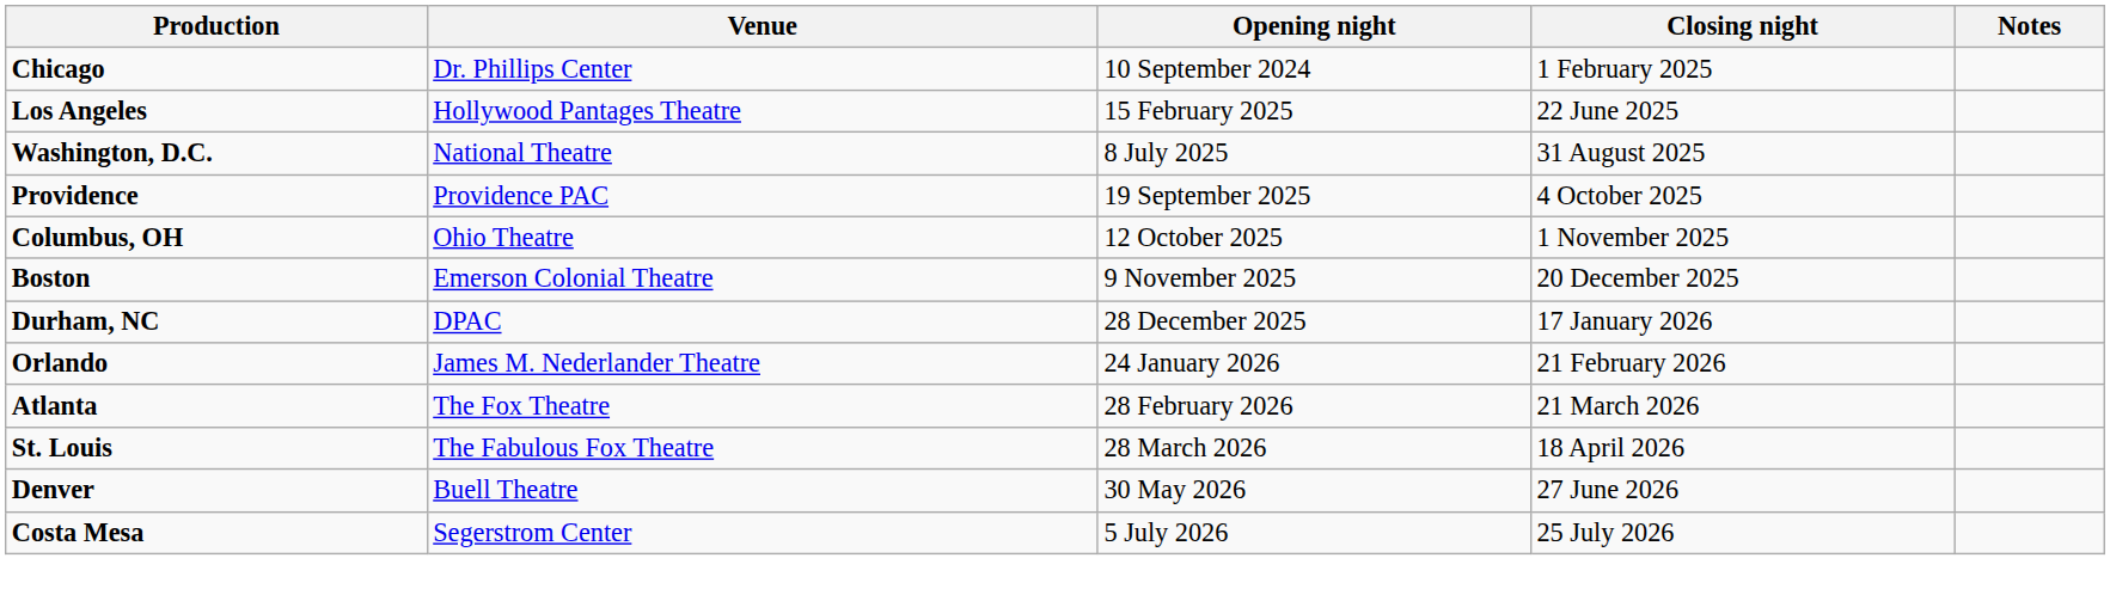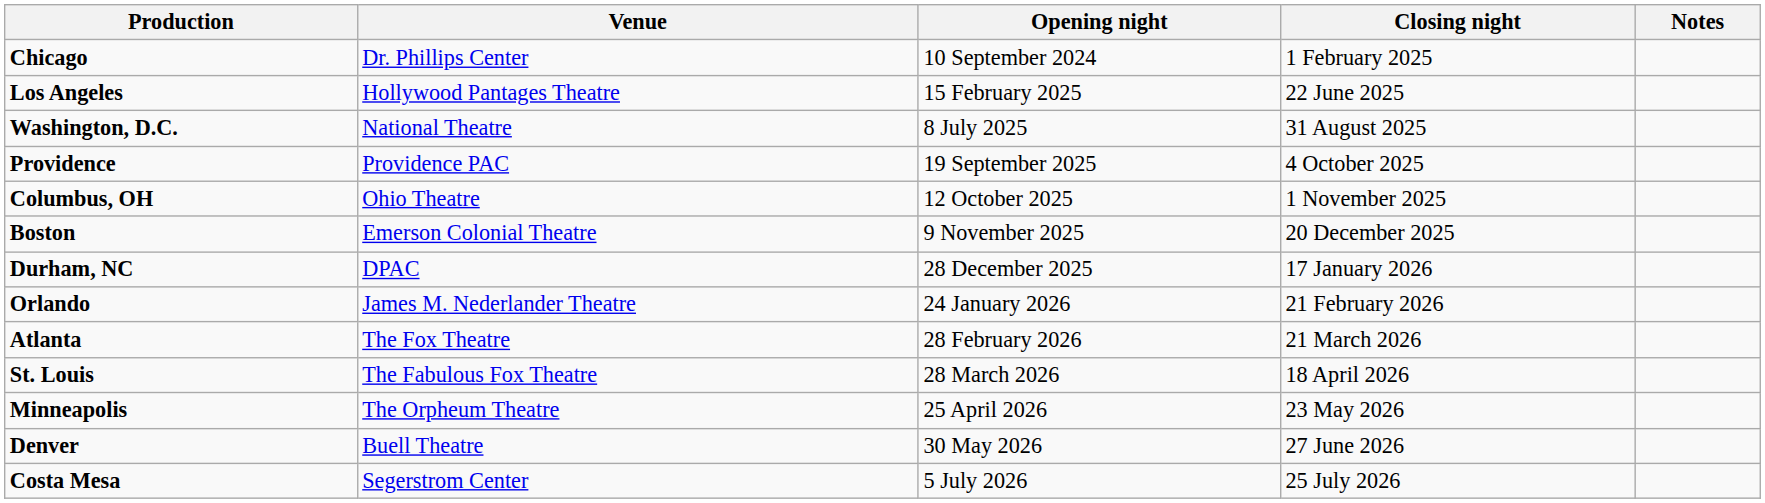+ row: Minneapolis | The Orpheum Theatre | 25 April 2026 | 23 May 2026
